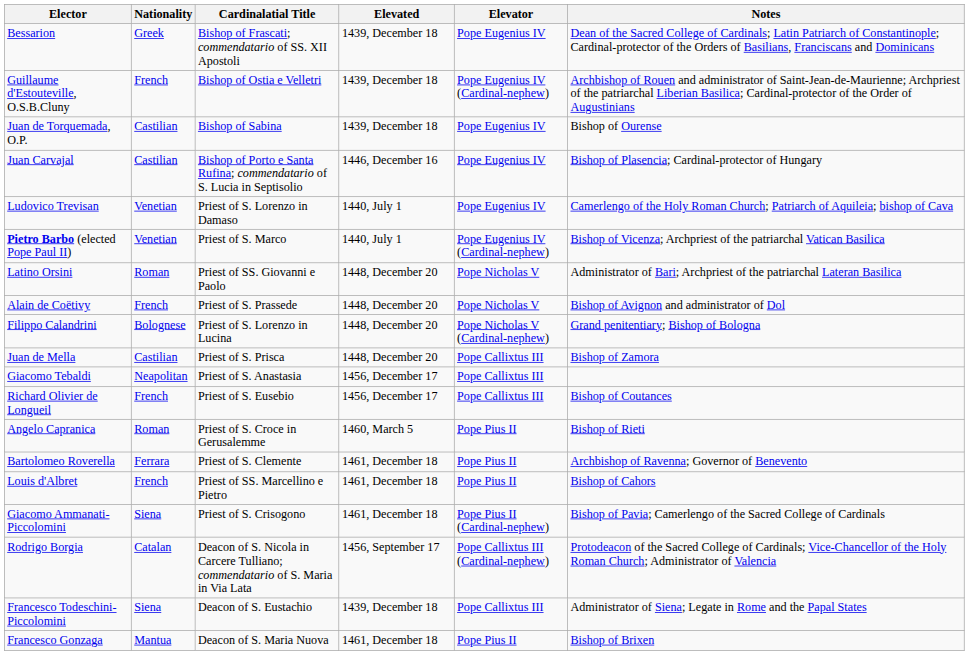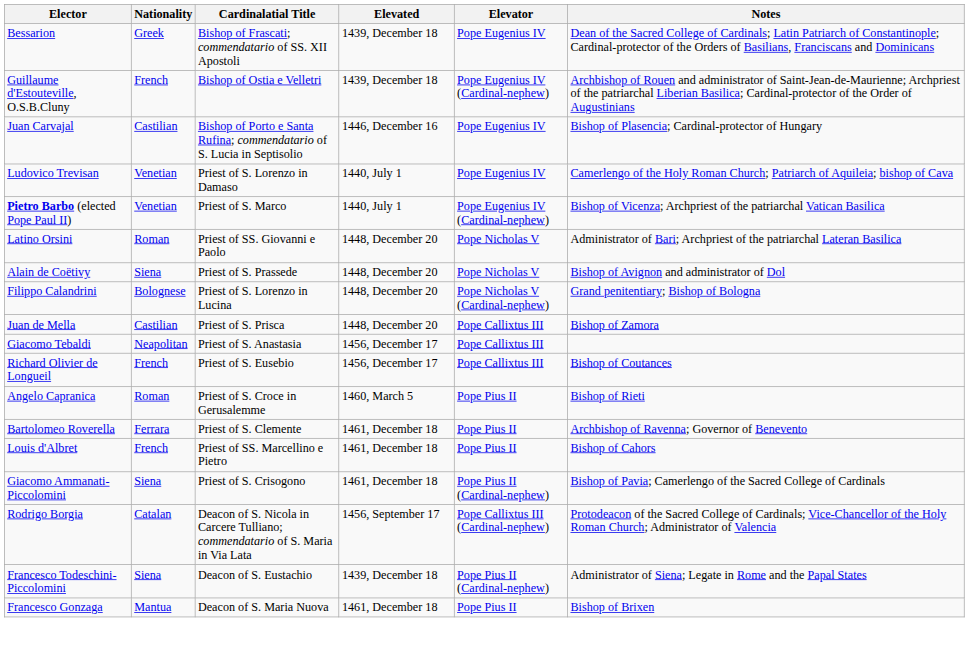- row: Juan de Torquemada, O.P. | Castilian | Bishop of Sabina | 1439, December 18 | Pope Eugenius IV | Bishop of Ourense
Alain de Coëtivy | Nationality: French -> Siena
Francesco Todeschini-Piccolomini | Elevator: Pope Callixtus III -> Pope Pius II (Cardinal-nephew)
